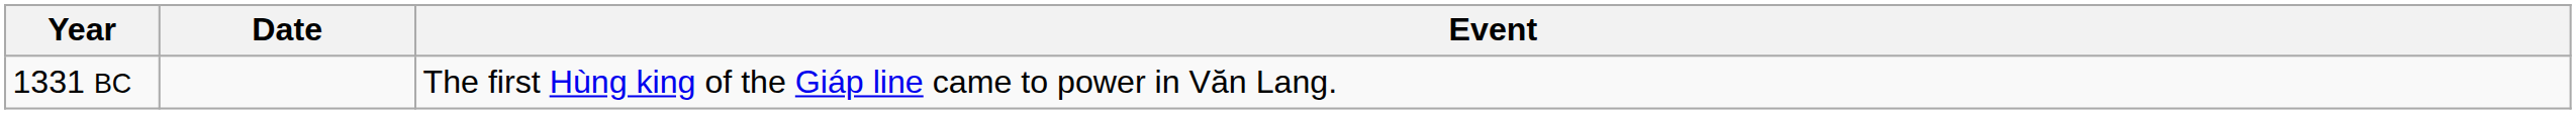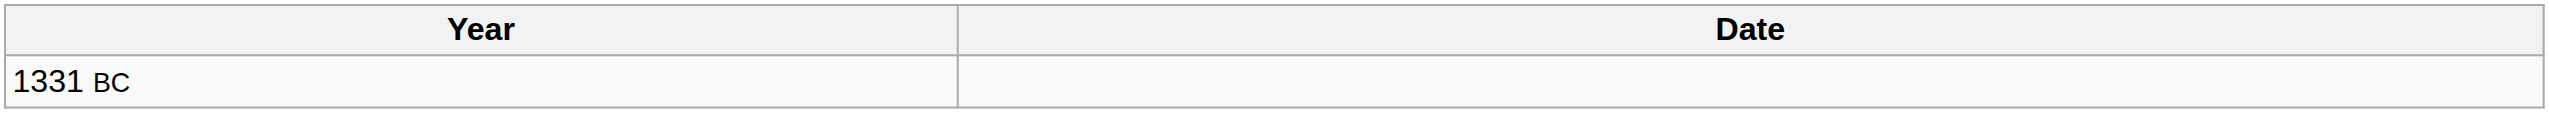- column: Event | The first Hùng king of the Giáp line came to power in Văn Lang.
